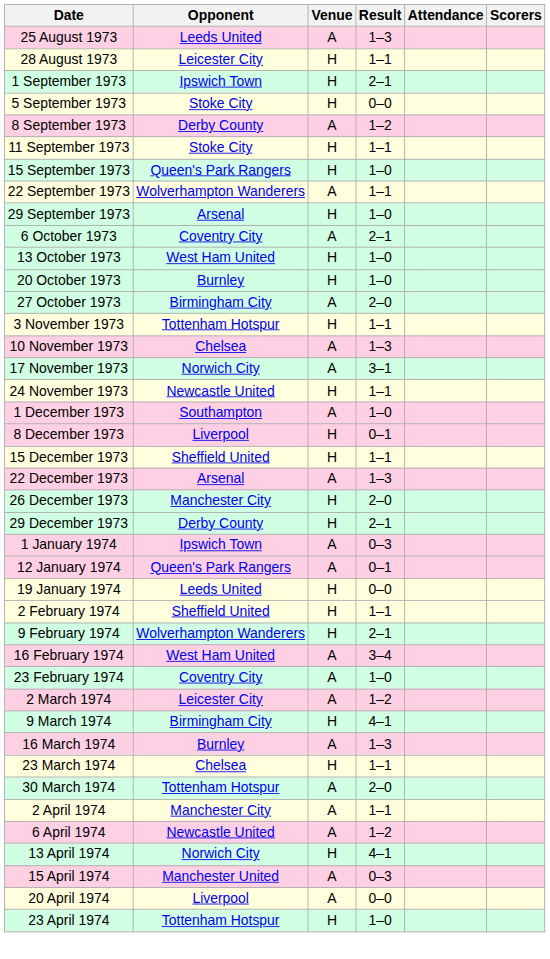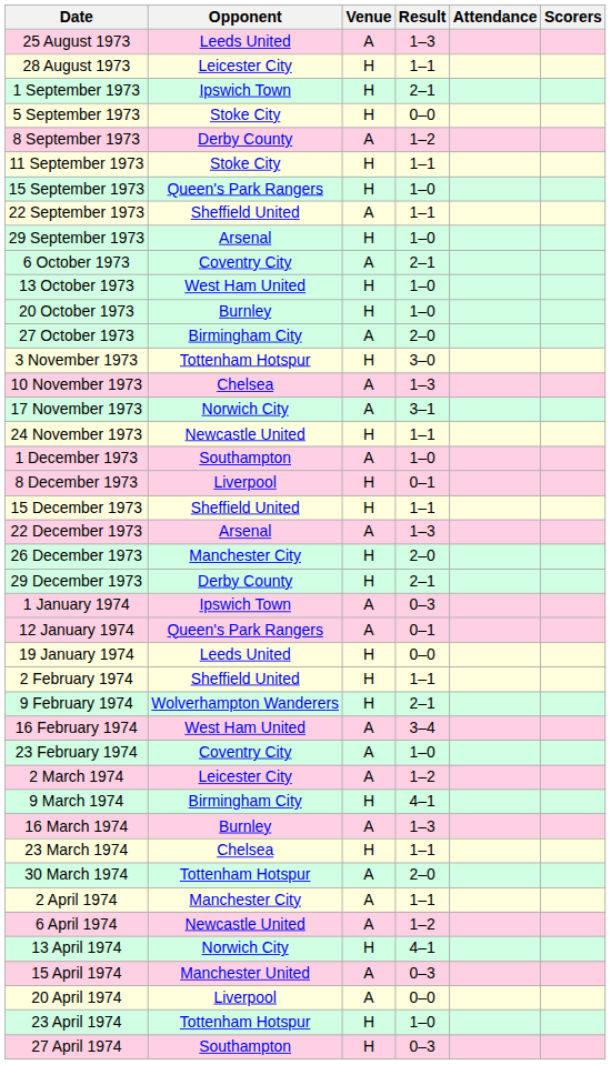22 September 1973 | Opponent: Wolverhampton Wanderers -> Sheffield United
3 November 1973 | Result: 1–1 -> 3–0
+ row: 27 April 1974 | Southampton | H | 0–3
